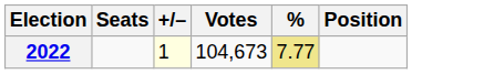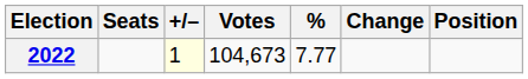+ column: Change
2022 | %: khaki background -> no background
